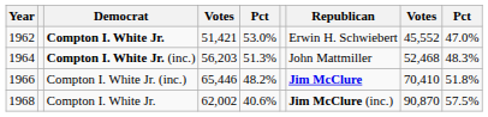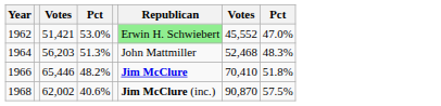- column: Democrat | Compton I. White Jr. | Compton I. White Jr. (inc.) | Compton I. White Jr. (inc.) | Compton I. White Jr.
1962 | Republican: no background -> lightgreen background
